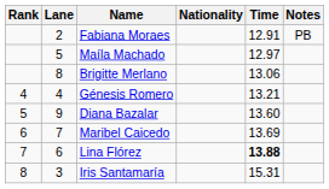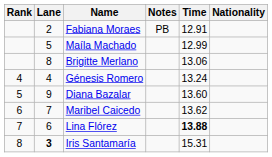columns swapped: Nationality <-> Notes
Maíla Machado | Time: 12.97 -> 12.99
Génesis Romero | Time: 13.21 -> 13.24
Maribel Caicedo | Time: 13.69 -> 13.62
Iris Santamaría | Lane: normal -> bold
